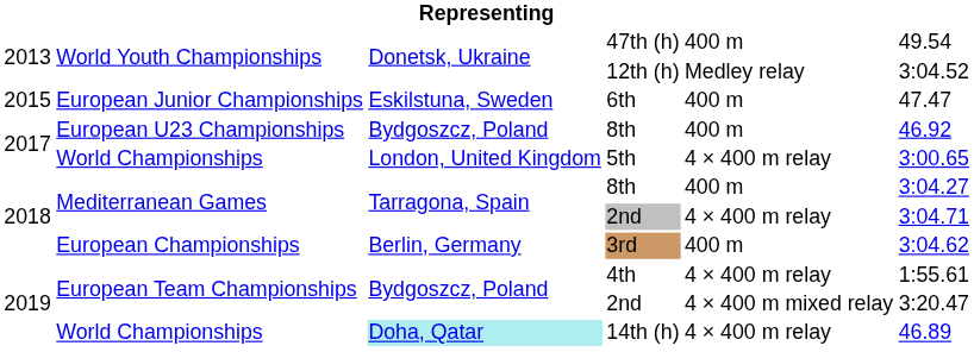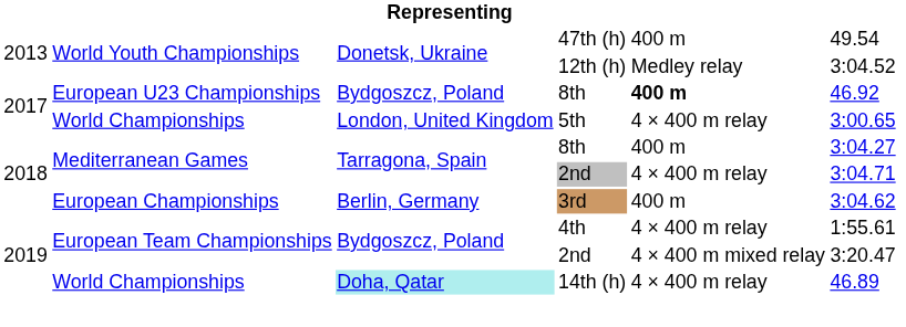- row: 2015 | European Junior Championships | Eskilstuna, Sweden | 6th | 400 m | 47.47
European U23 Championships / 8th | column 5: normal -> bold
